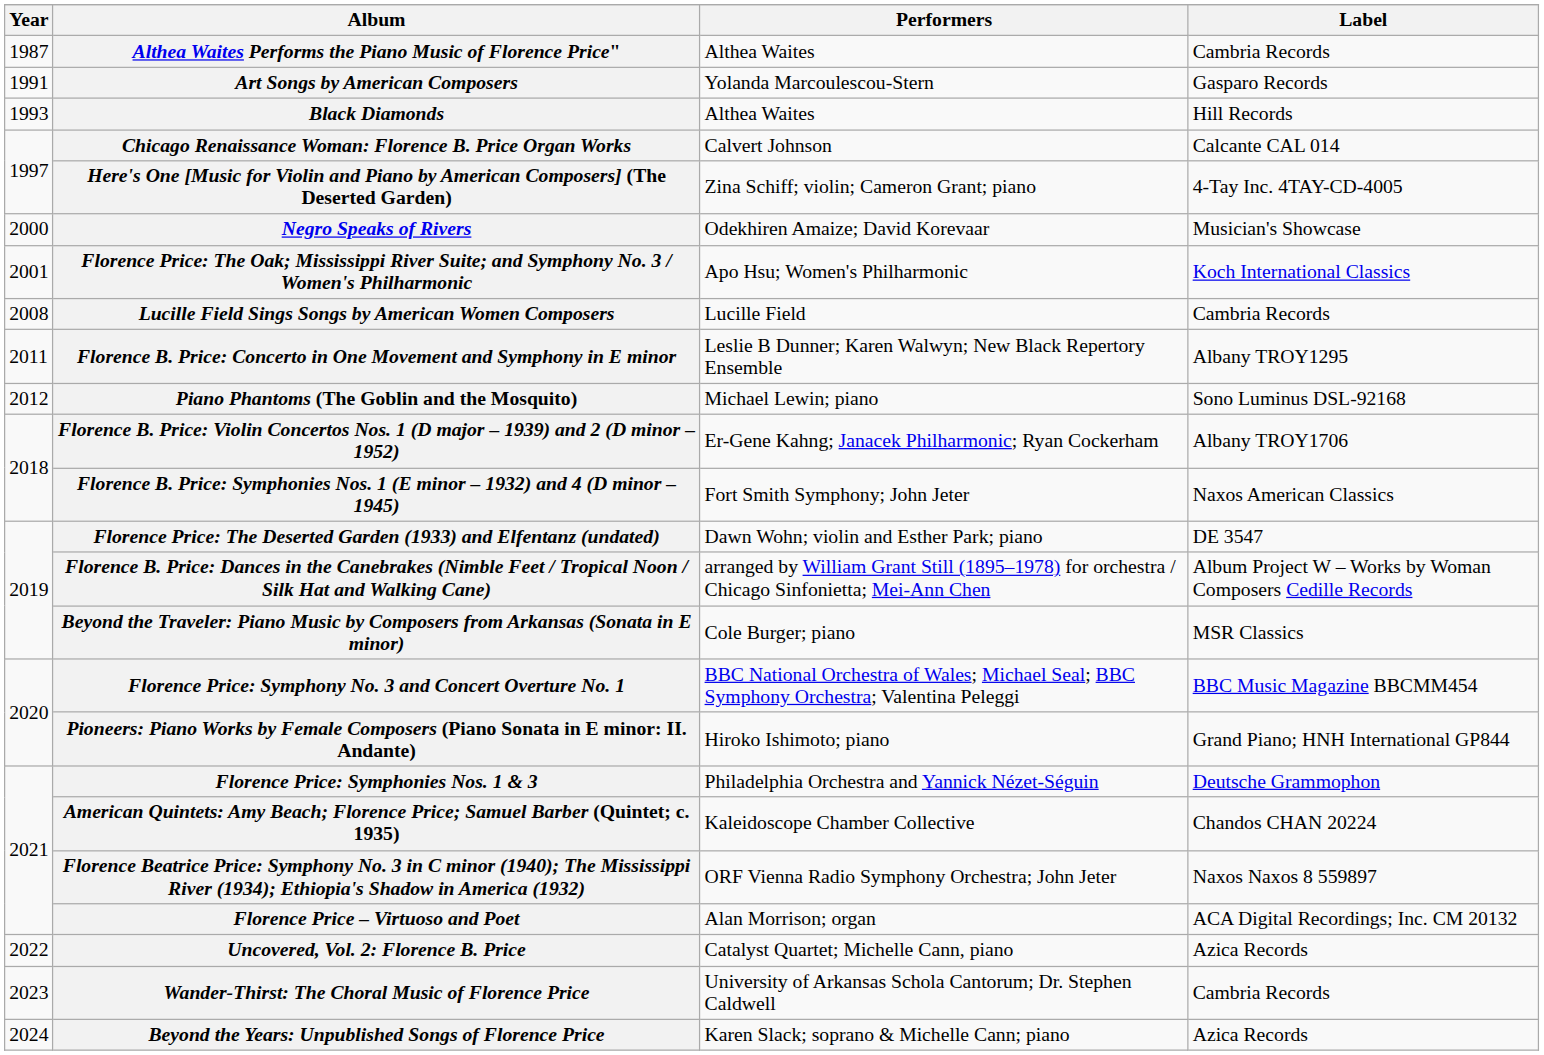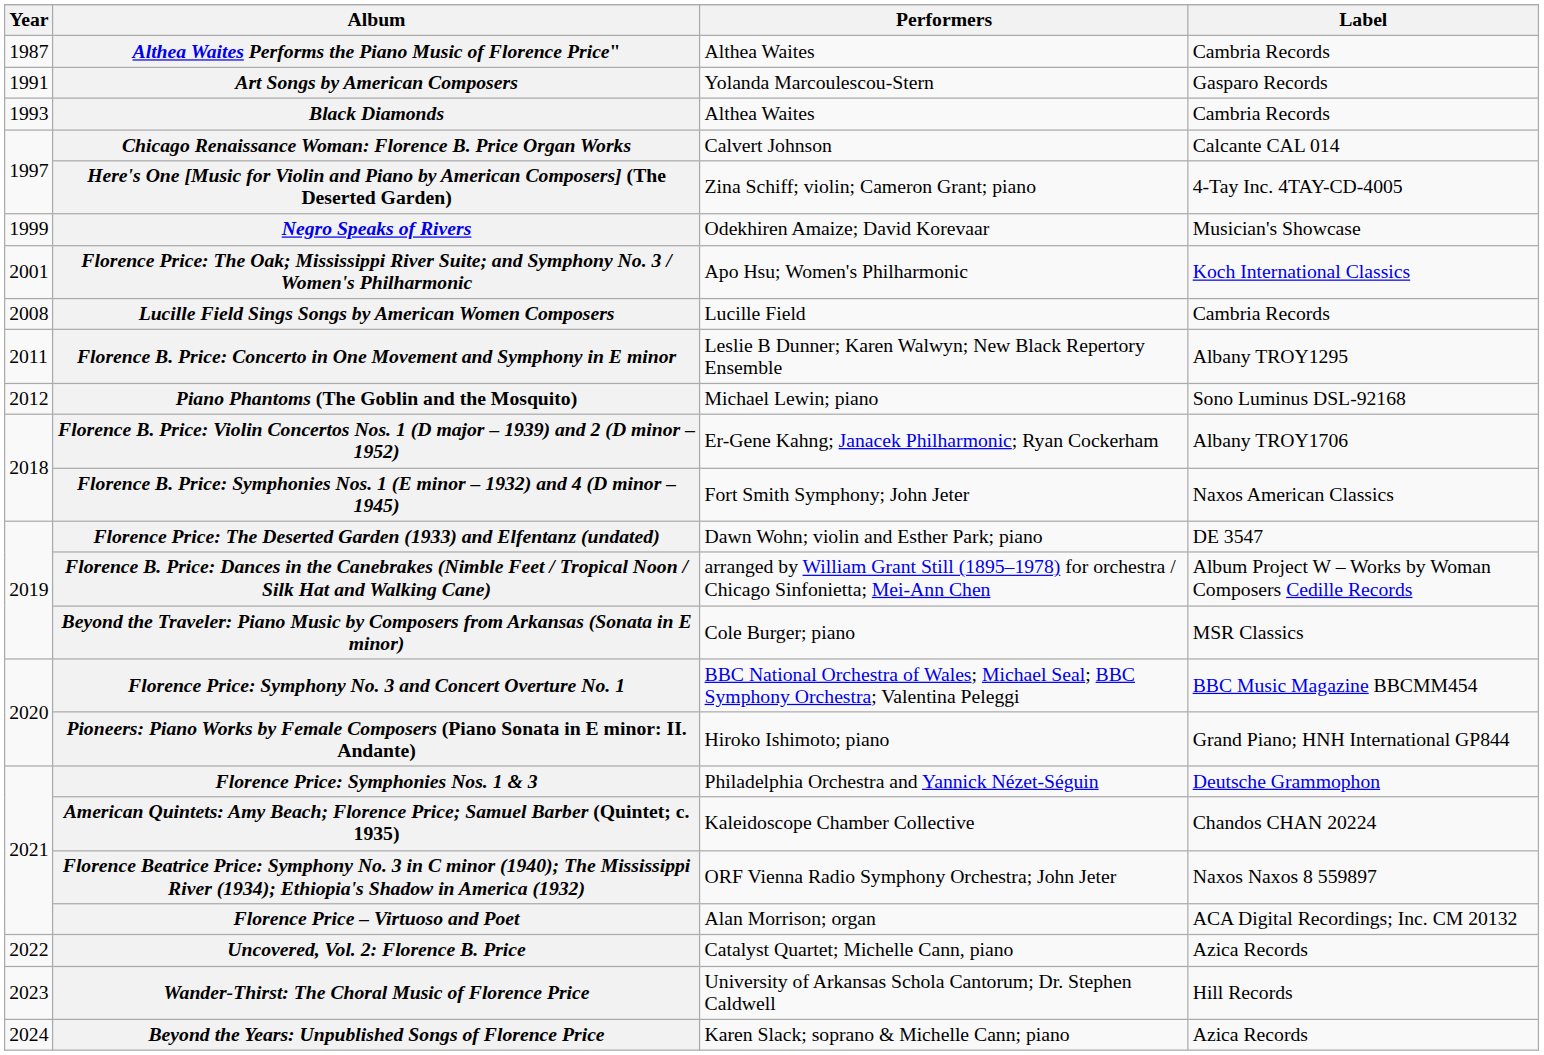Black Diamonds | Label: Hill Records -> Cambria Records
Negro Speaks of Rivers | Year: 2000 -> 1999
Wander-Thirst: The Choral Music of Florence Price | Label: Cambria Records -> Hill Records
